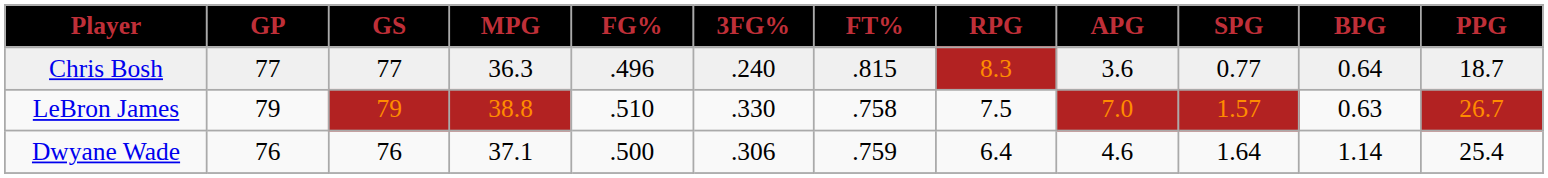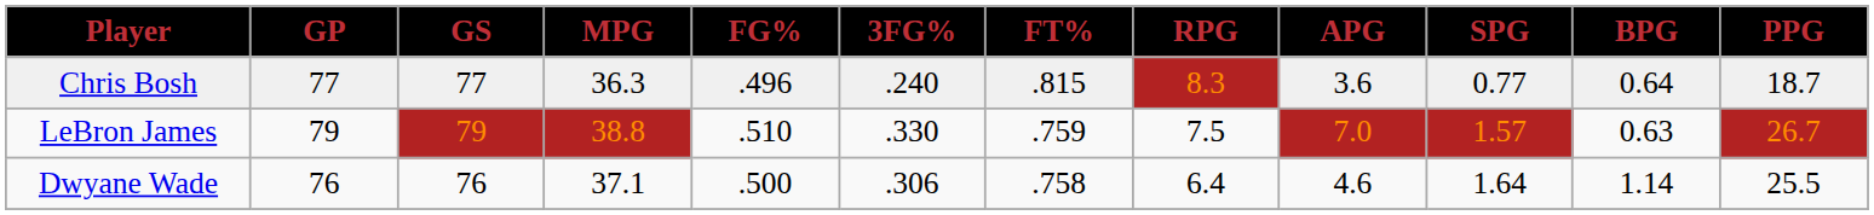LeBron James | FT%: .758 -> .759
Dwyane Wade | FT%: .759 -> .758
Dwyane Wade | PPG: 25.4 -> 25.5
